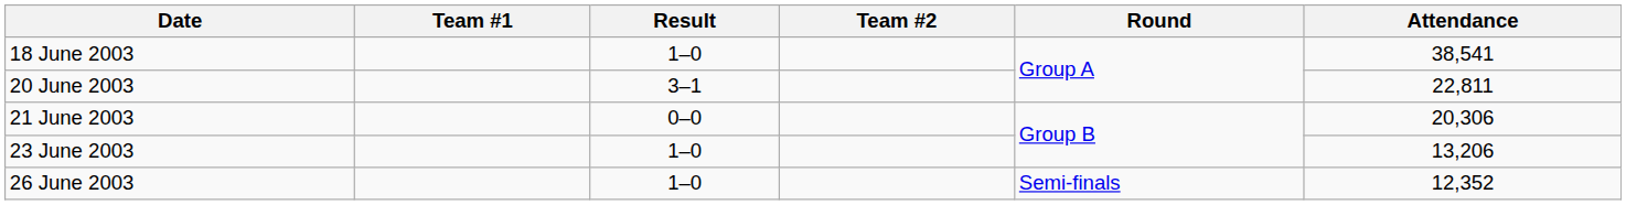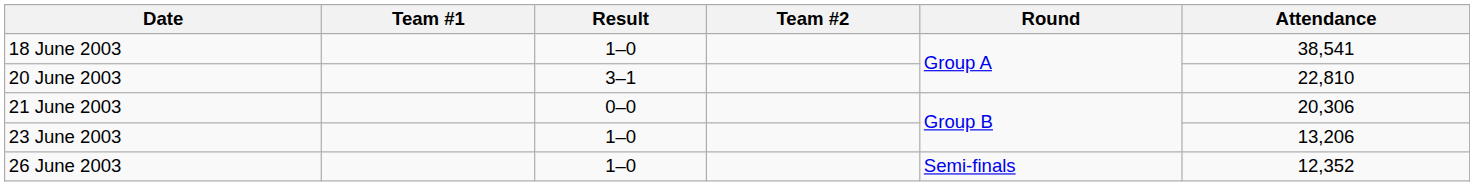20 June 2003 | Attendance: 22,811 -> 22,810
